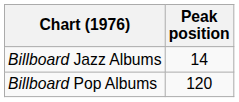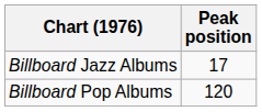Billboard Jazz Albums | Peak position: 14 -> 17
